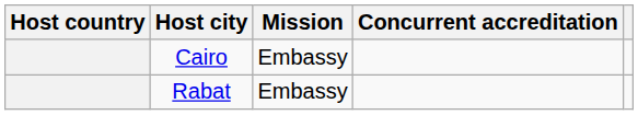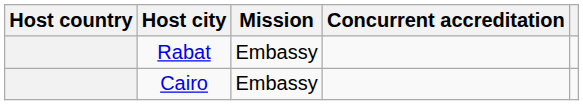rows swapped: Cairo <-> Rabat
